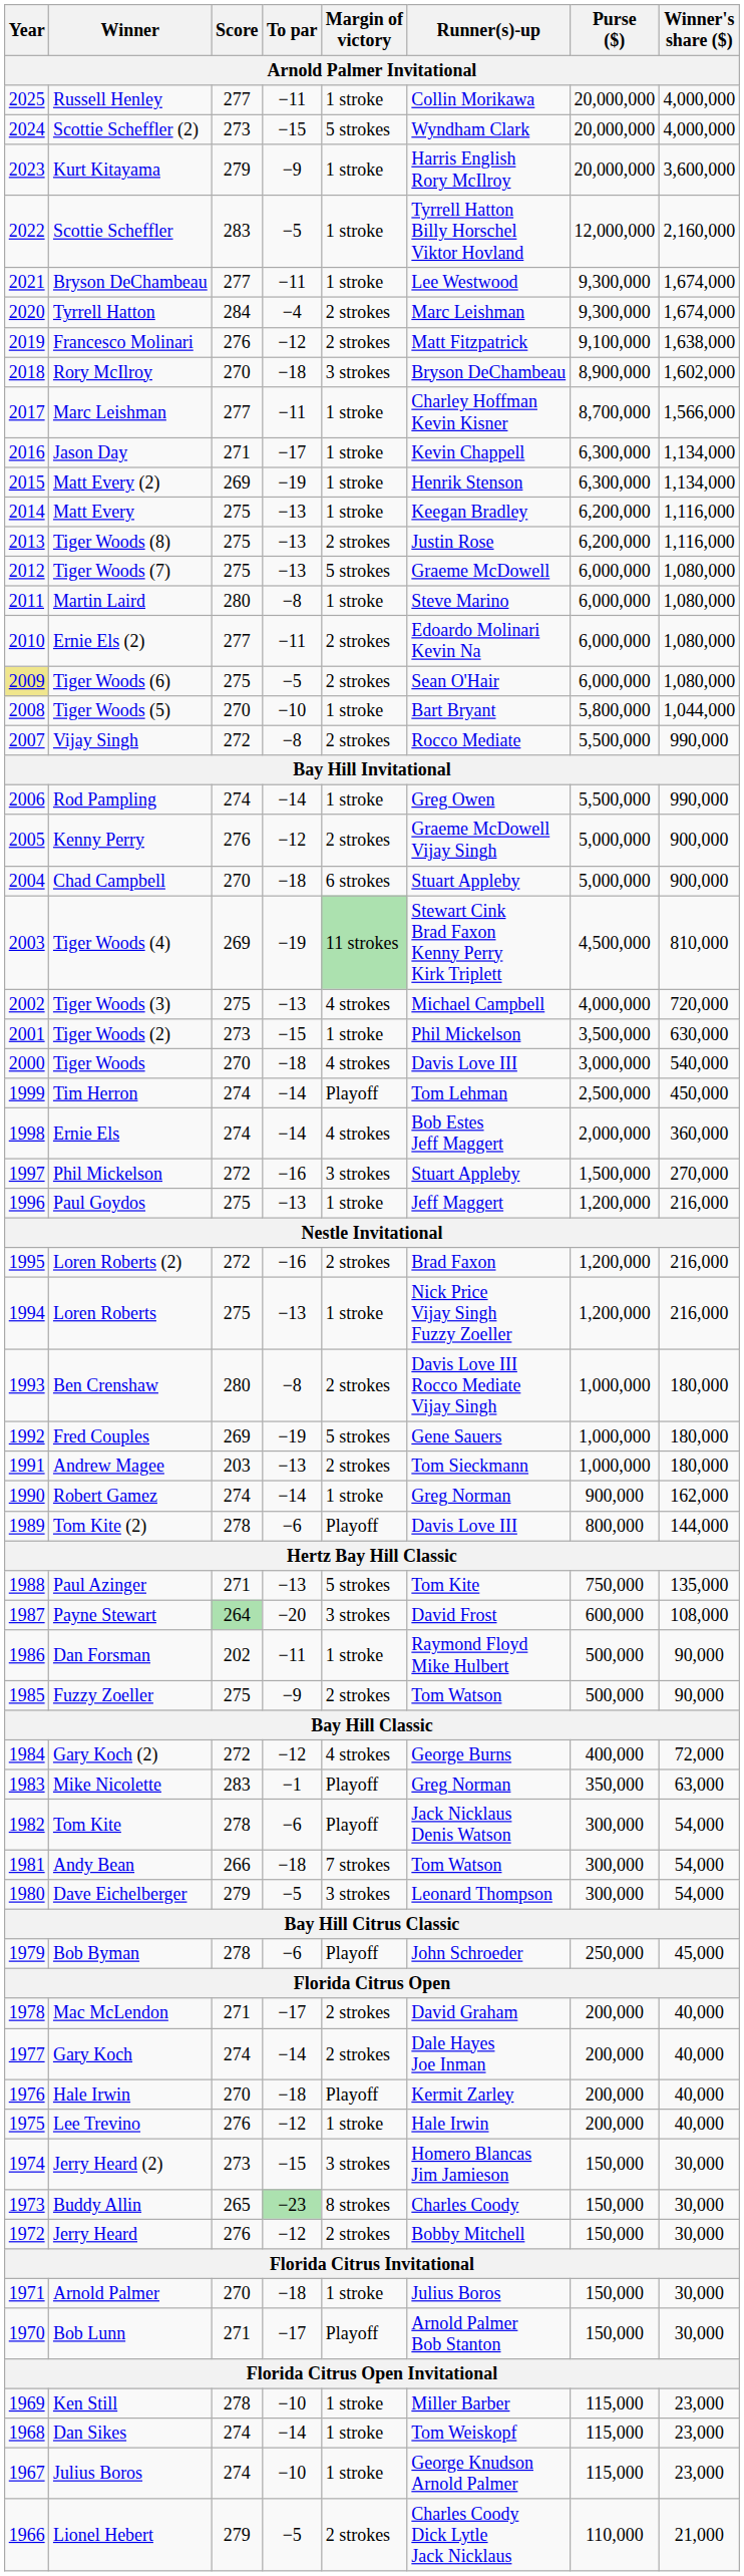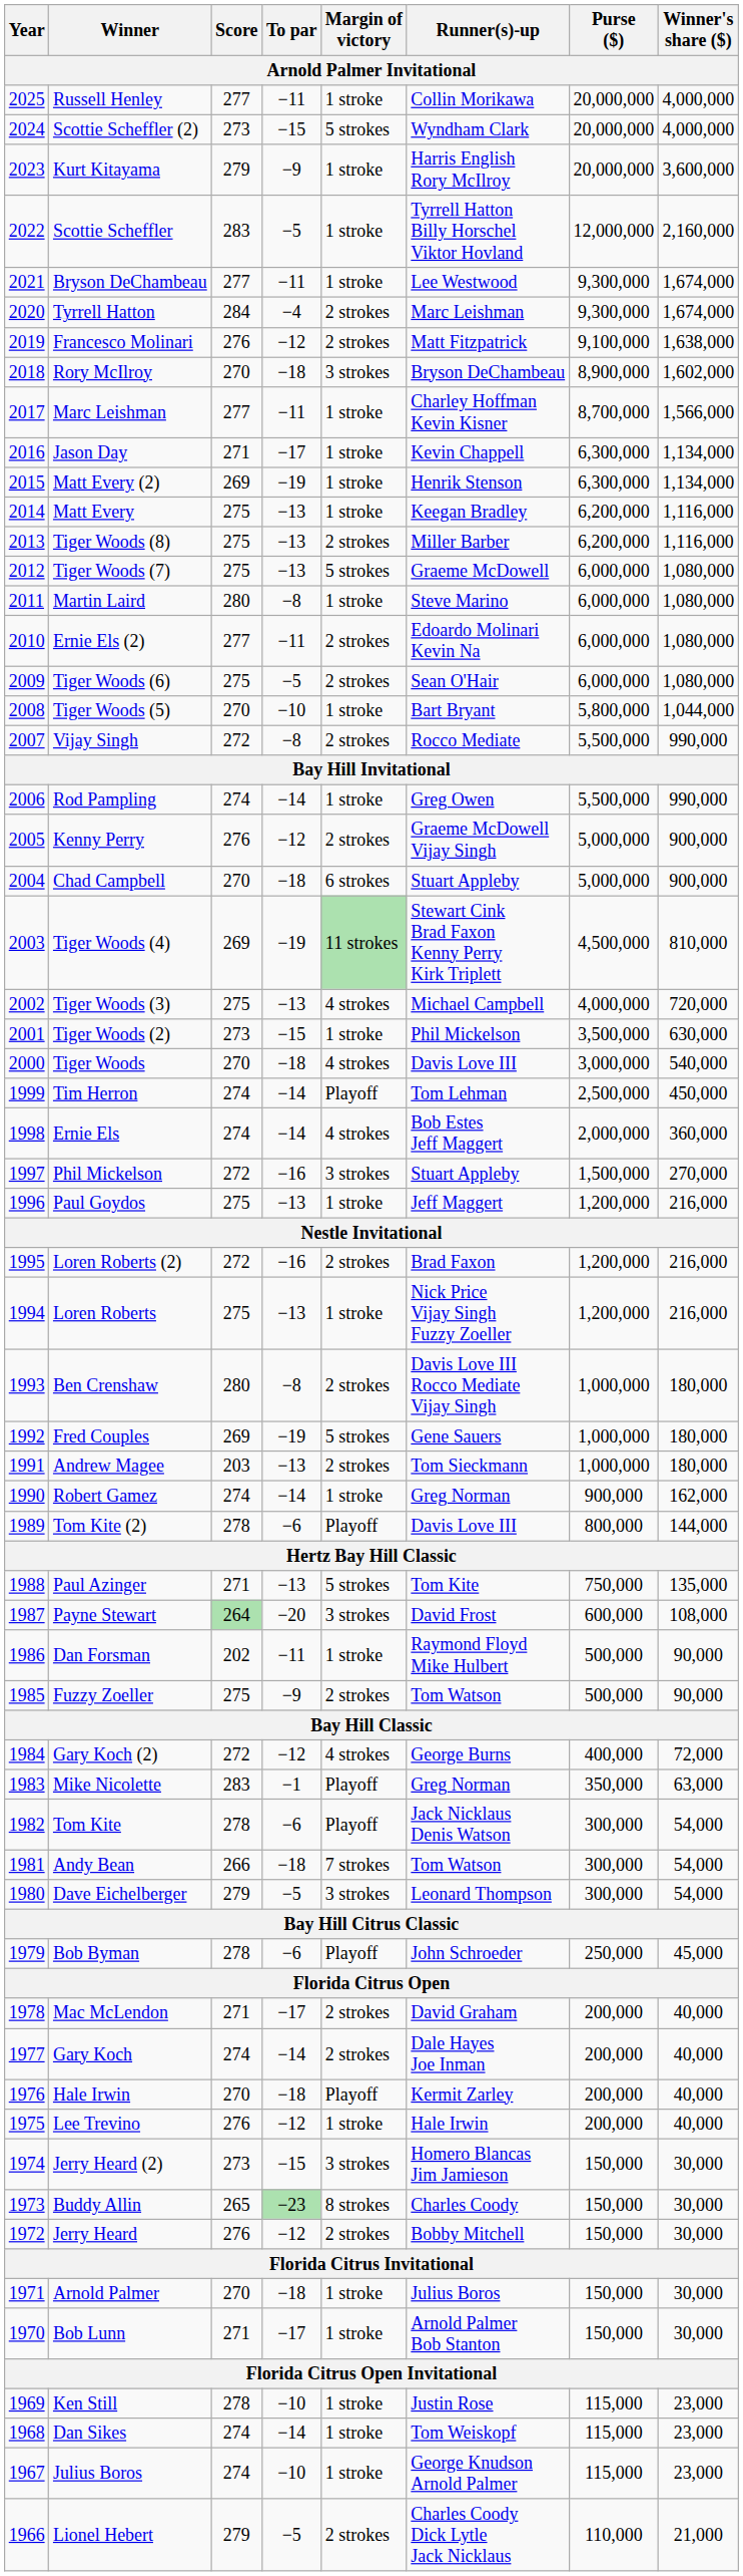Tiger Woods (8) | Runner(s)-up: Justin Rose -> Miller Barber
Tiger Woods (6) | Year: khaki background -> no background
Bob Lunn | Margin of victory: Playoff -> 1 stroke
Ken Still | Runner(s)-up: Miller Barber -> Justin Rose
